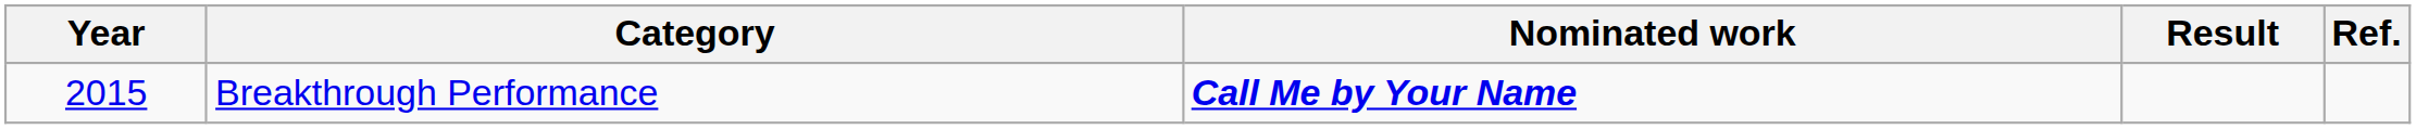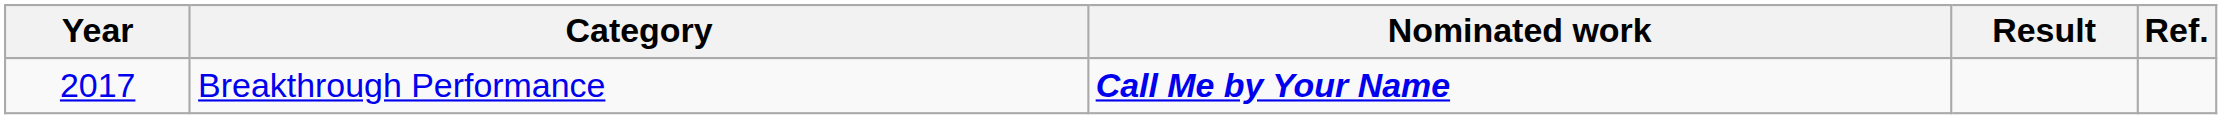Breakthrough Performance | Year: 2015 -> 2017
